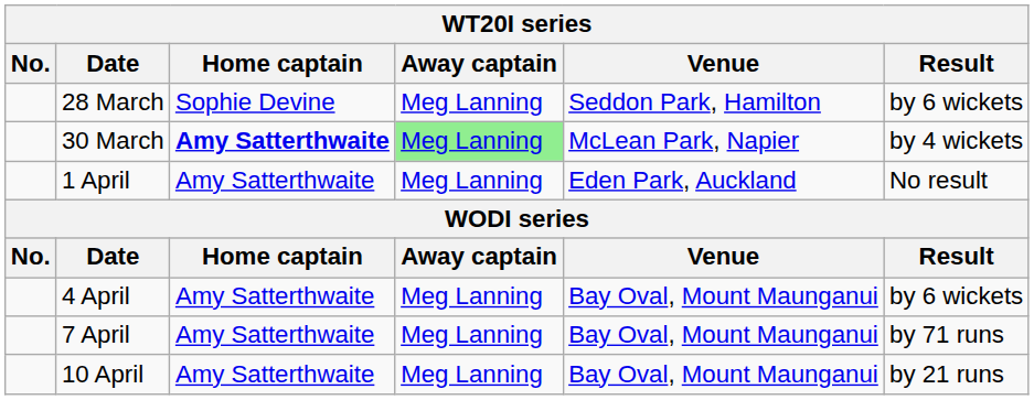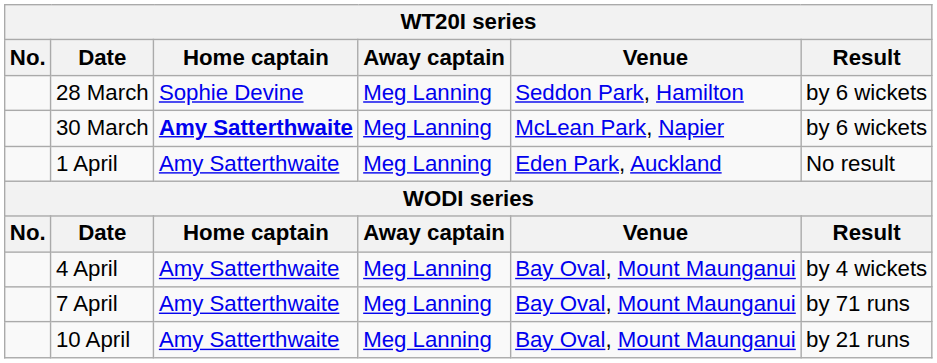30 March | Away captain: lightgreen background -> no background
30 March | Result: by 4 wickets -> by 6 wickets
4 April | Result: by 6 wickets -> by 4 wickets
